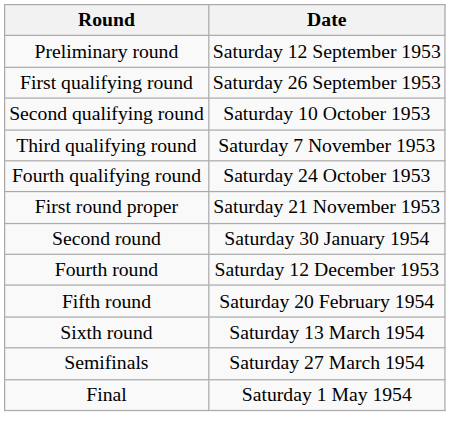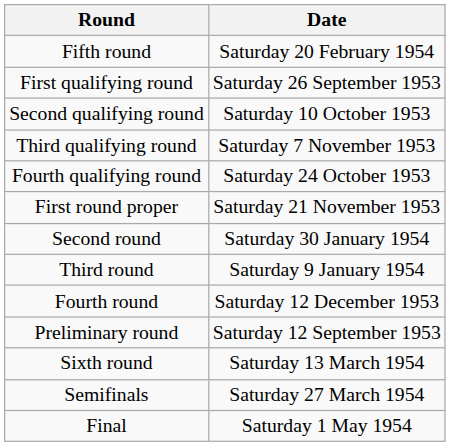rows swapped: Preliminary round <-> Fifth round
+ row: Third round | Saturday 9 January 1954
